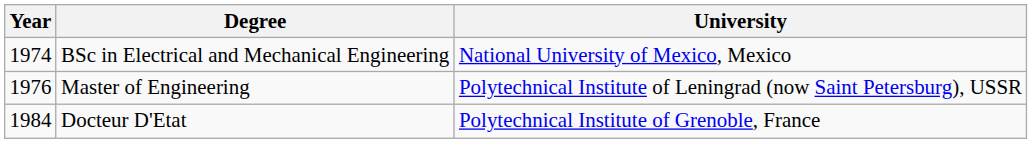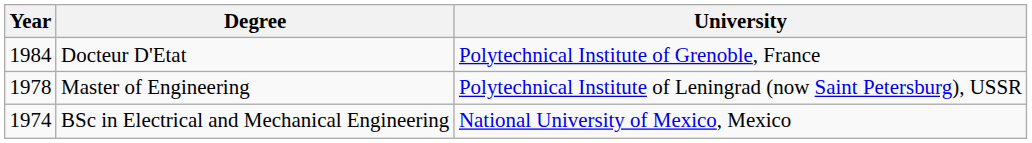rows swapped: BSc in Electrical and Mechanical Engineering <-> Docteur D'Etat
Master of Engineering | Year: 1976 -> 1978
